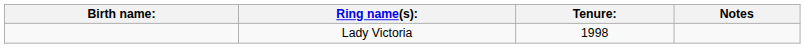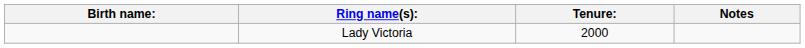Lady Victoria | Tenure:: 1998 -> 2000
